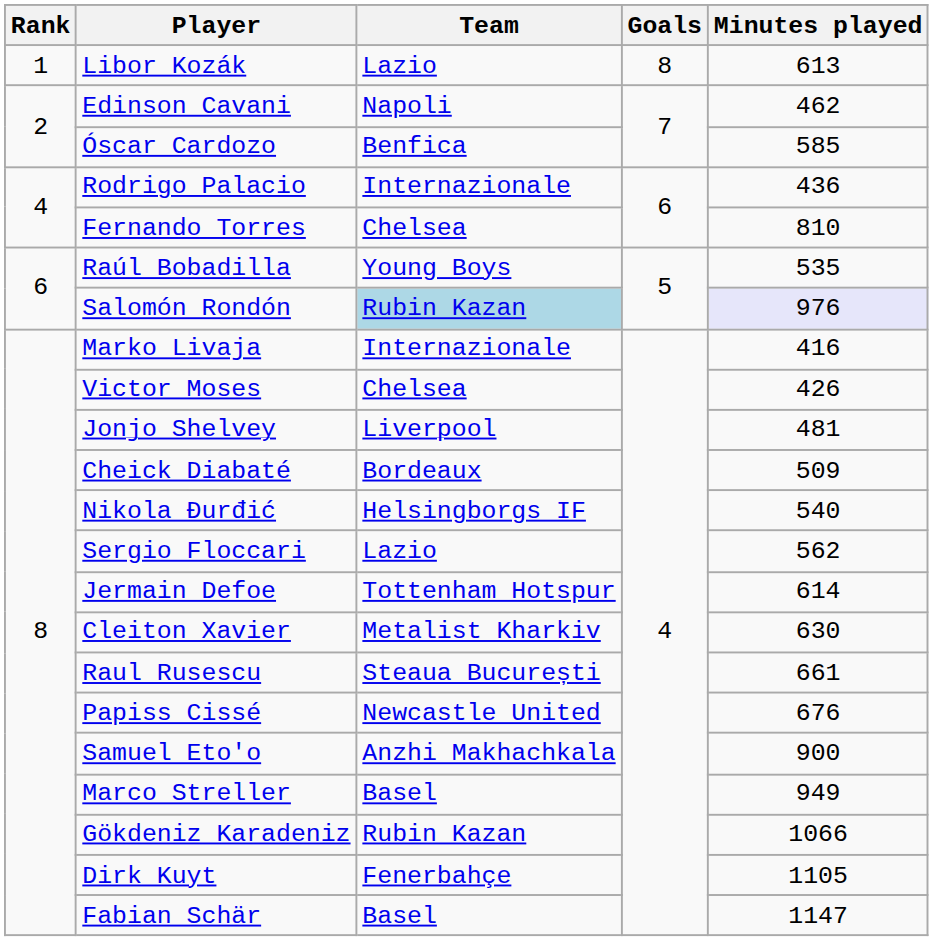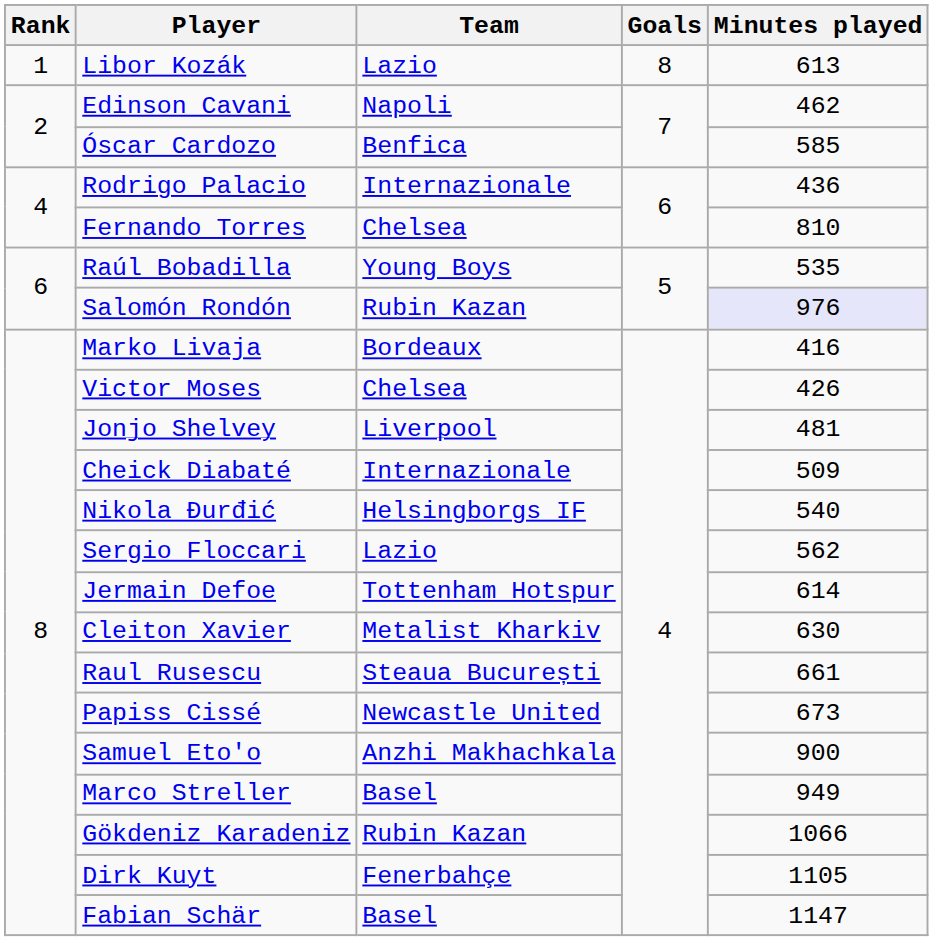Salomón Rondón | Team: lightblue background -> no background
Marko Livaja | Team: Internazionale -> Bordeaux
Cheick Diabaté | Team: Bordeaux -> Internazionale
Papiss Cissé | Minutes played: 676 -> 673
